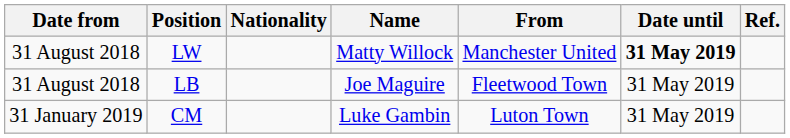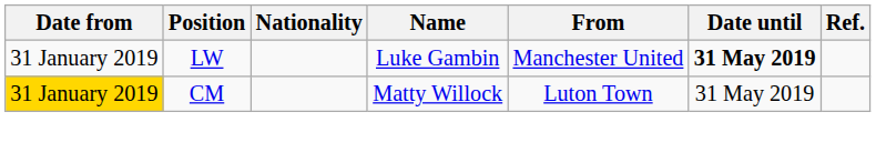LW | Date from: 31 August 2018 -> 31 January 2019
LW | Name: Matty Willock -> Luke Gambin
- row: 31 August 2018 | LB | Joe Maguire | Fleetwood Town | 31 May 2019
CM | Date from: no background -> gold background
CM | Name: Luke Gambin -> Matty Willock
